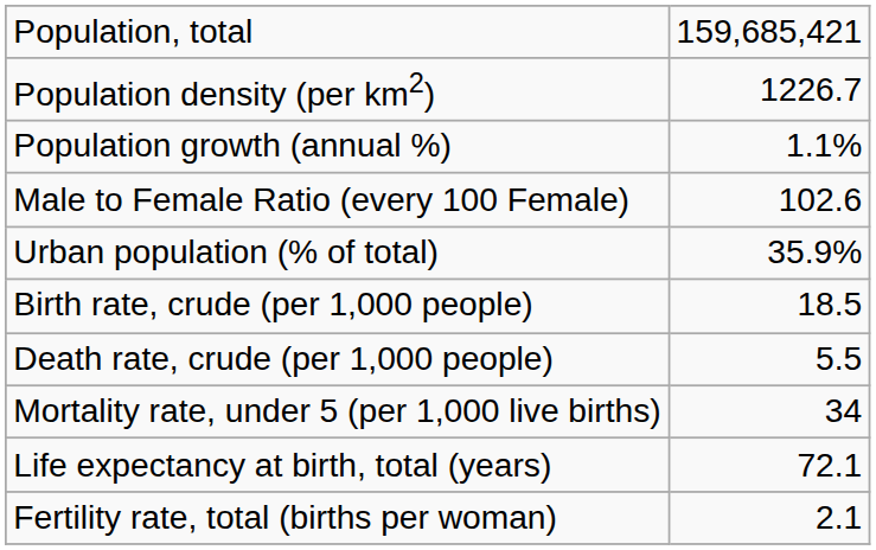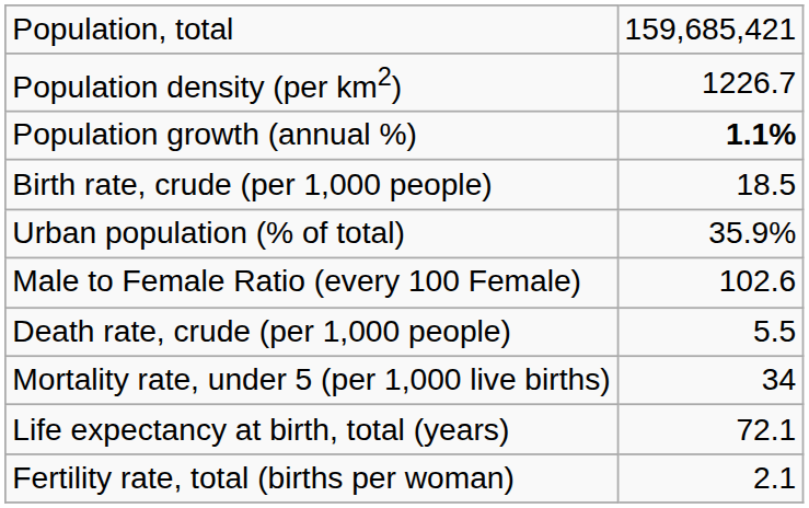Population growth (annual %) | column 2: normal -> bold
rows swapped: Male to Female Ratio (every 100 Female) <-> Birth rate, crude (per 1,000 people)
